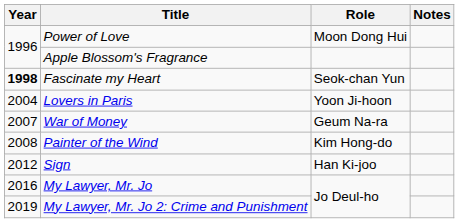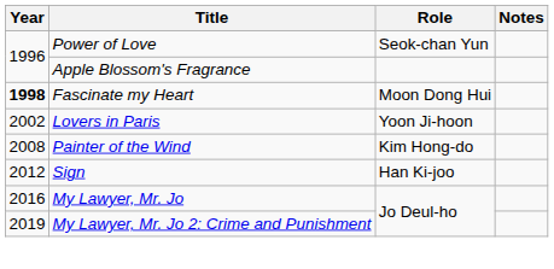Power of Love | Role: Moon Dong Hui -> Seok-chan Yun
Fascinate my Heart | Role: Seok-chan Yun -> Moon Dong Hui
Lovers in Paris | Year: 2004 -> 2002
- row: 2007 | War of Money | Geum Na-ra
